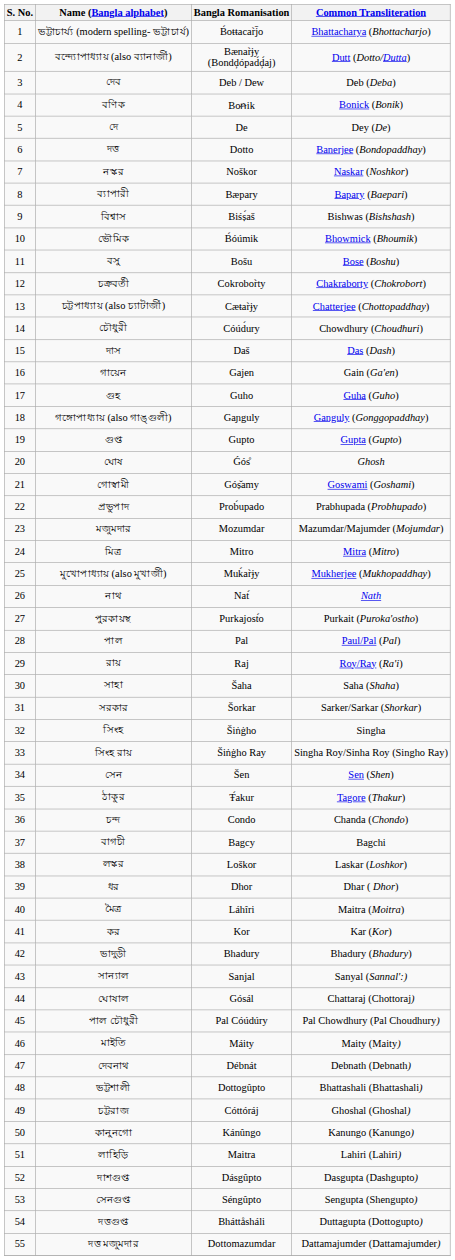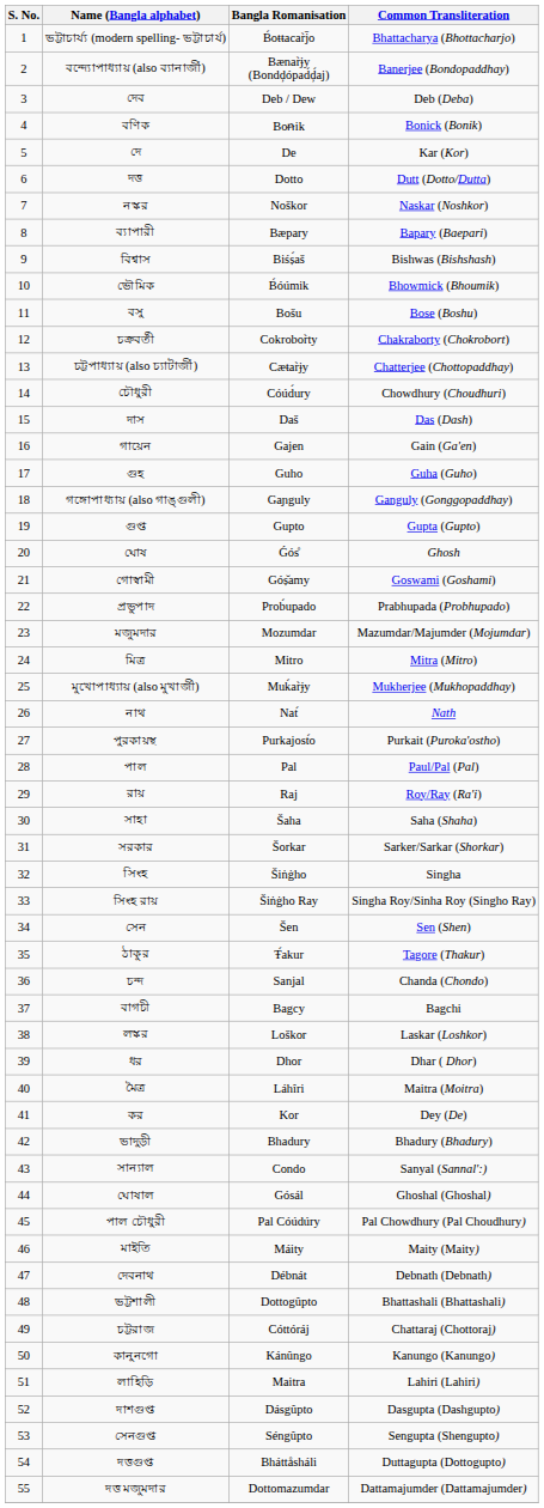বন্দ্যোপাধ্যায় (also ব্যানার্জী) | Common Transliteration: Dutt (Dotto/Dutta) -> Banerjee (Bondopaddhay)
দে | Common Transliteration: Dey (De) -> Kar (Kor)
দত্ত | Common Transliteration: Banerjee (Bondopaddhay) -> Dutt (Dotto/Dutta)
চন্দ | Bangla Romanisation: Condo -> Sanjal
কর | Common Transliteration: Kar (Kor) -> Dey (De)
সান্যাল | Bangla Romanisation: Sanjal -> Condo
ঘোষাল | Common Transliteration: Chattaraj (Chottoraj) -> Ghoshal (Ghoshal)
চট্টরাজ | Common Transliteration: Ghoshal (Ghoshal) -> Chattaraj (Chottoraj)
